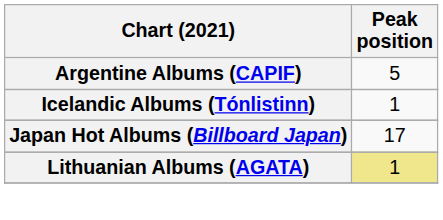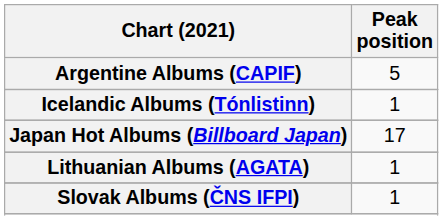Lithuanian Albums (AGATA) | Peak position: khaki background -> no background
+ row: Slovak Albums (ČNS IFPI) | 1
